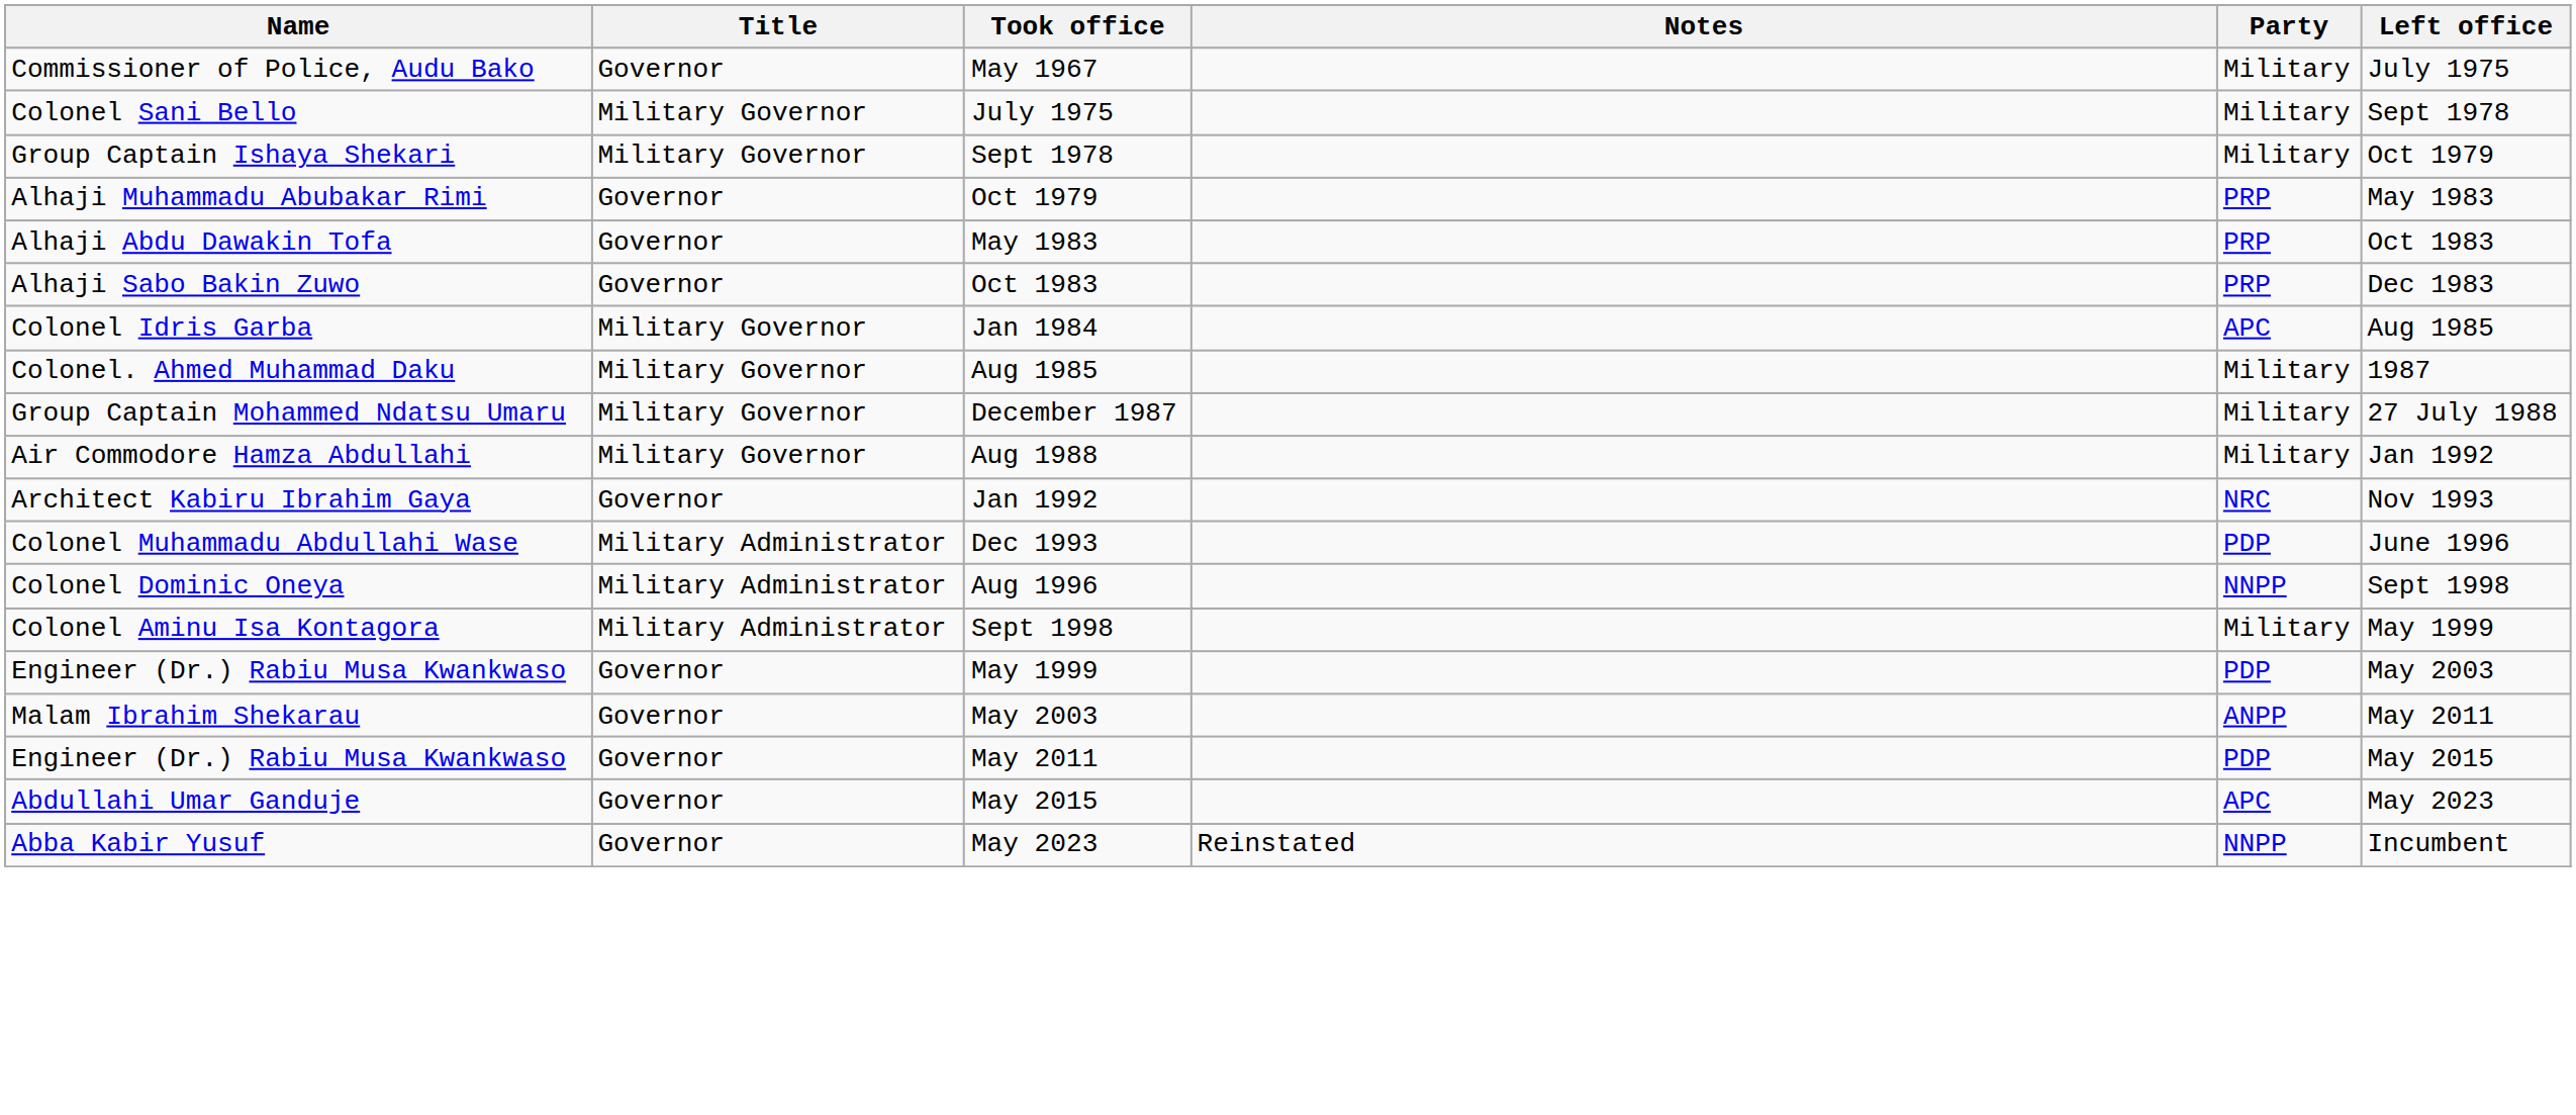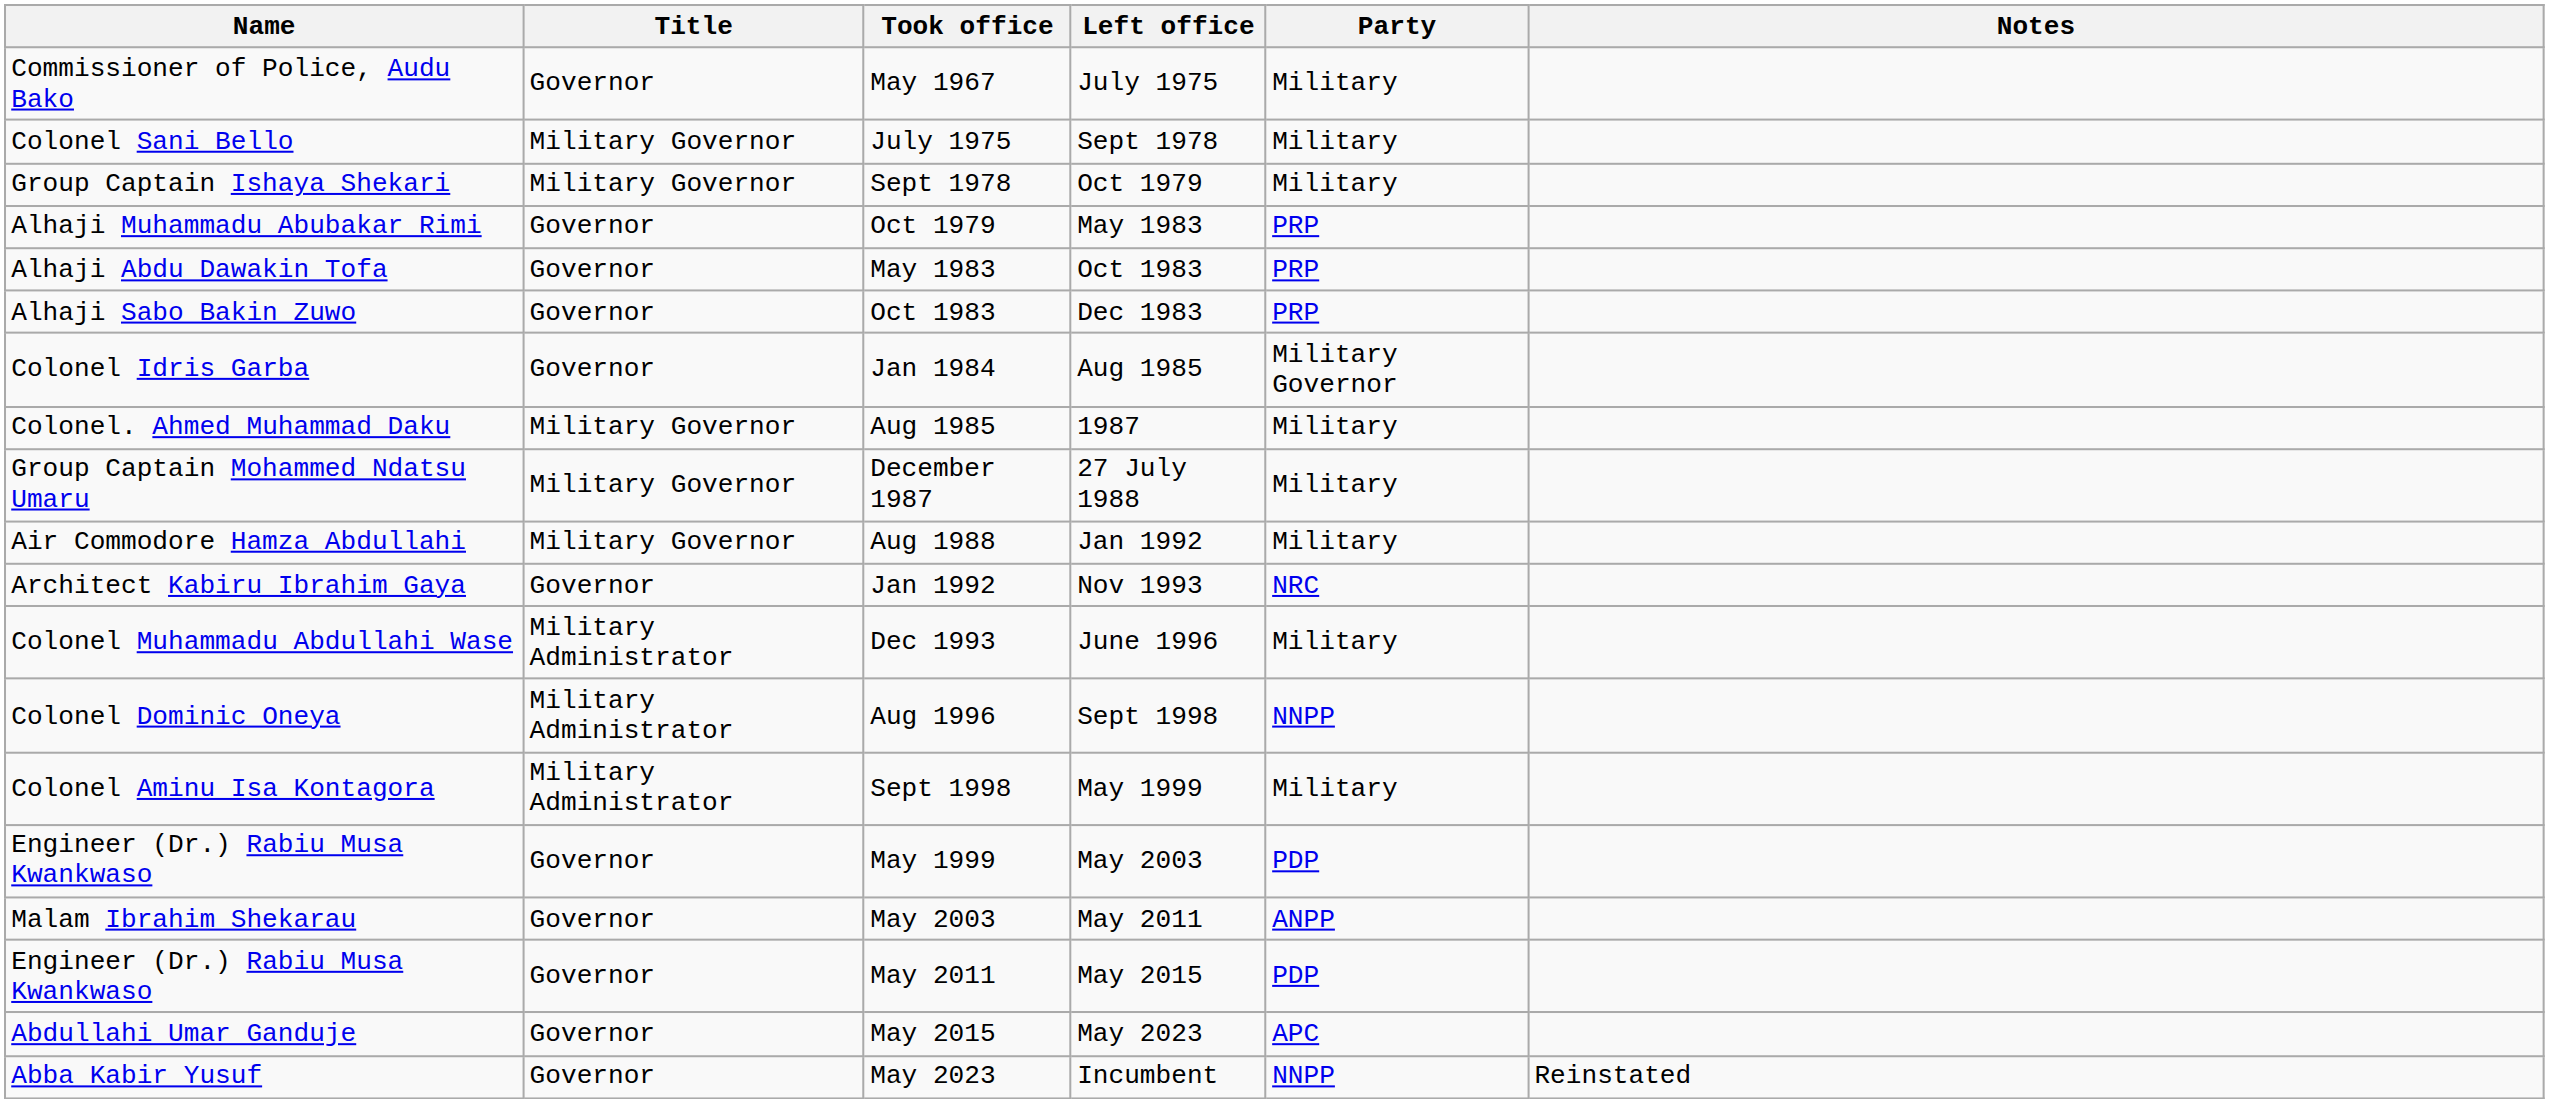columns swapped: Left office <-> Notes
Jan 1984 | Title: Military Governor -> Governor
Jan 1984 | Party: APC -> Military Governor
Dec 1993 | Party: PDP -> Military
